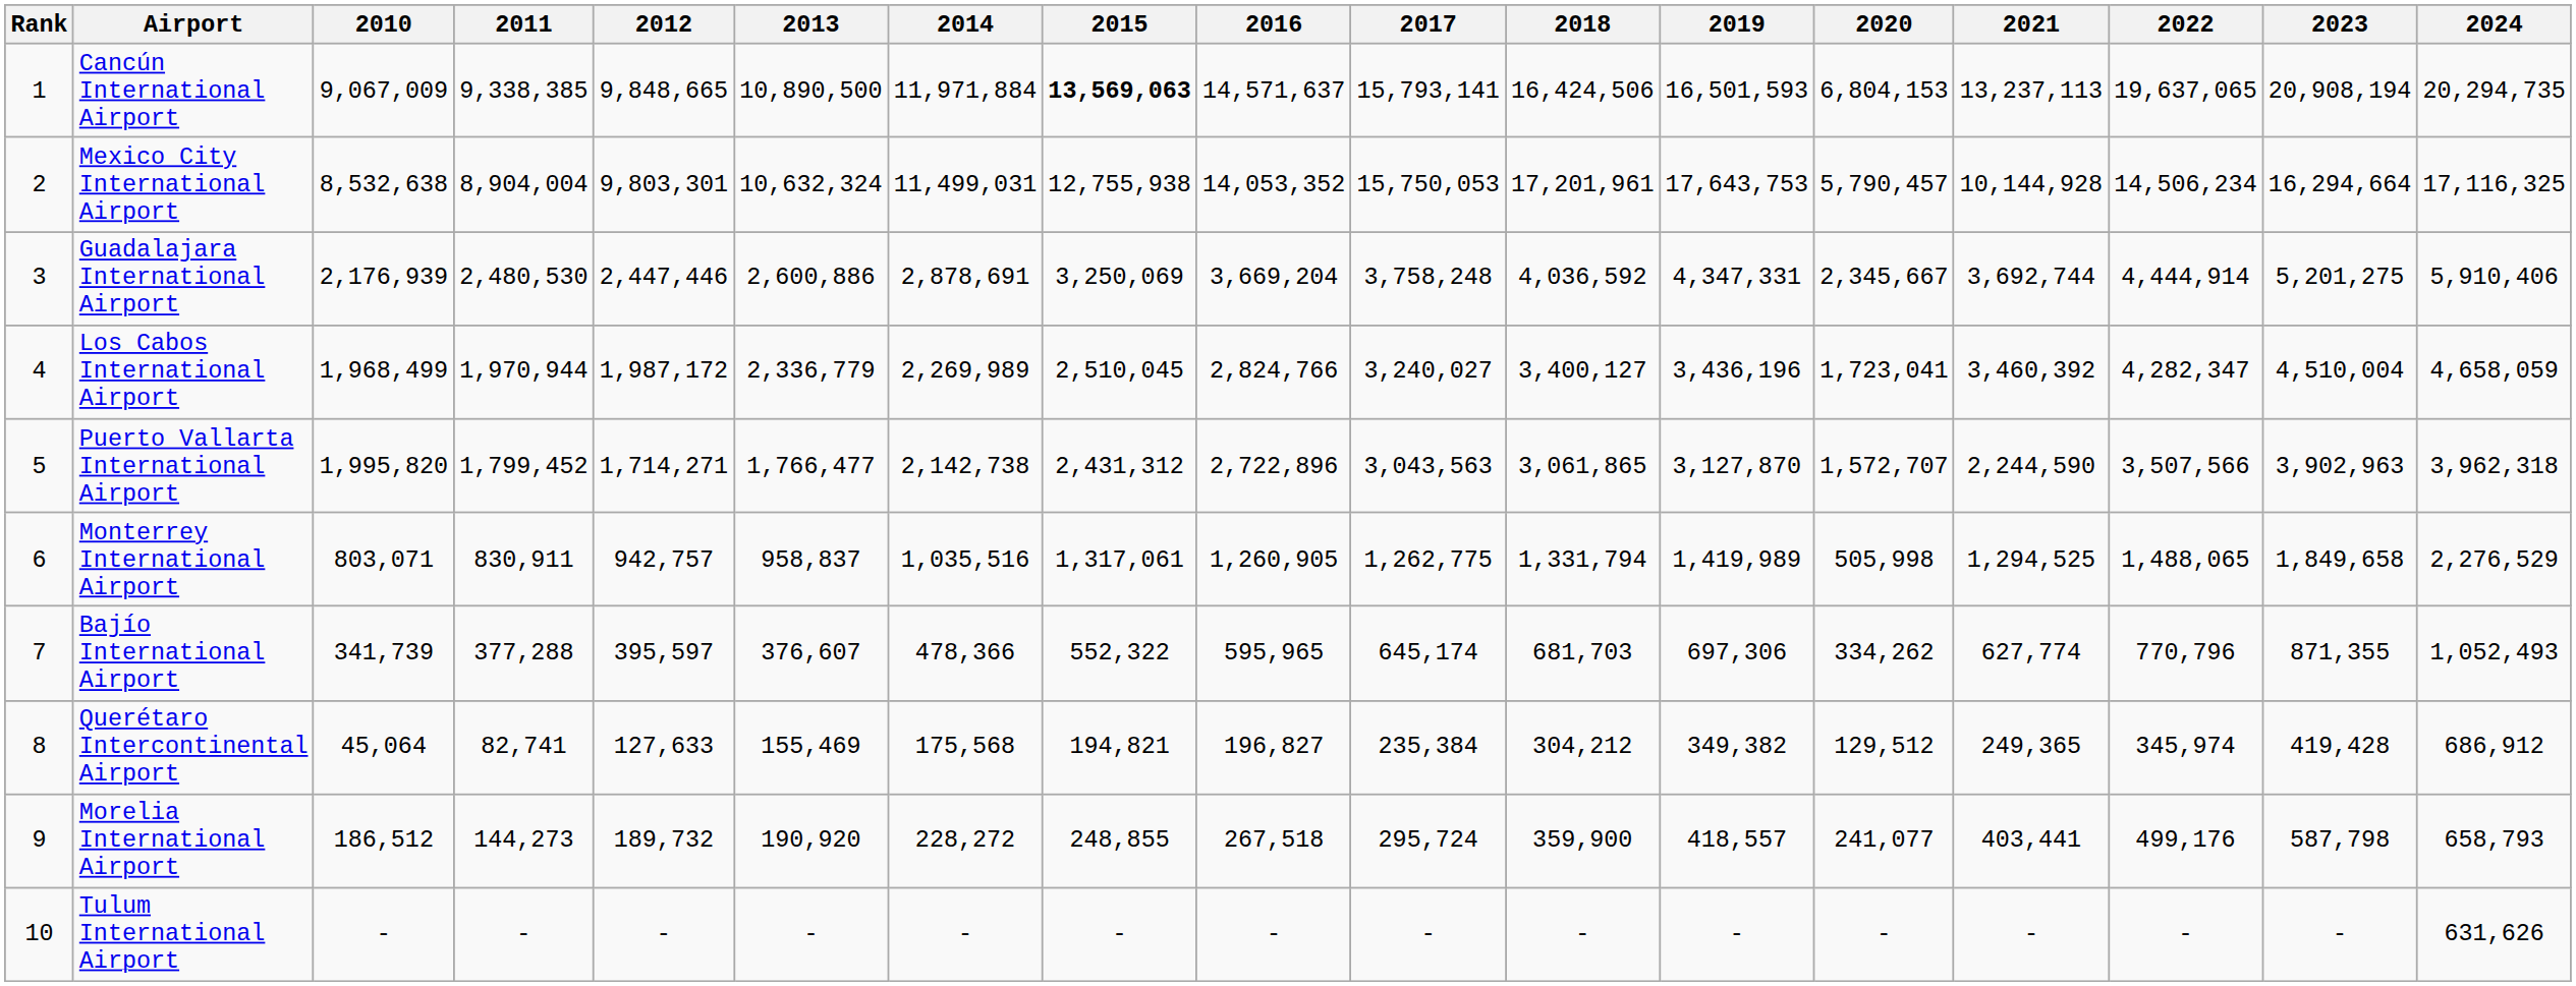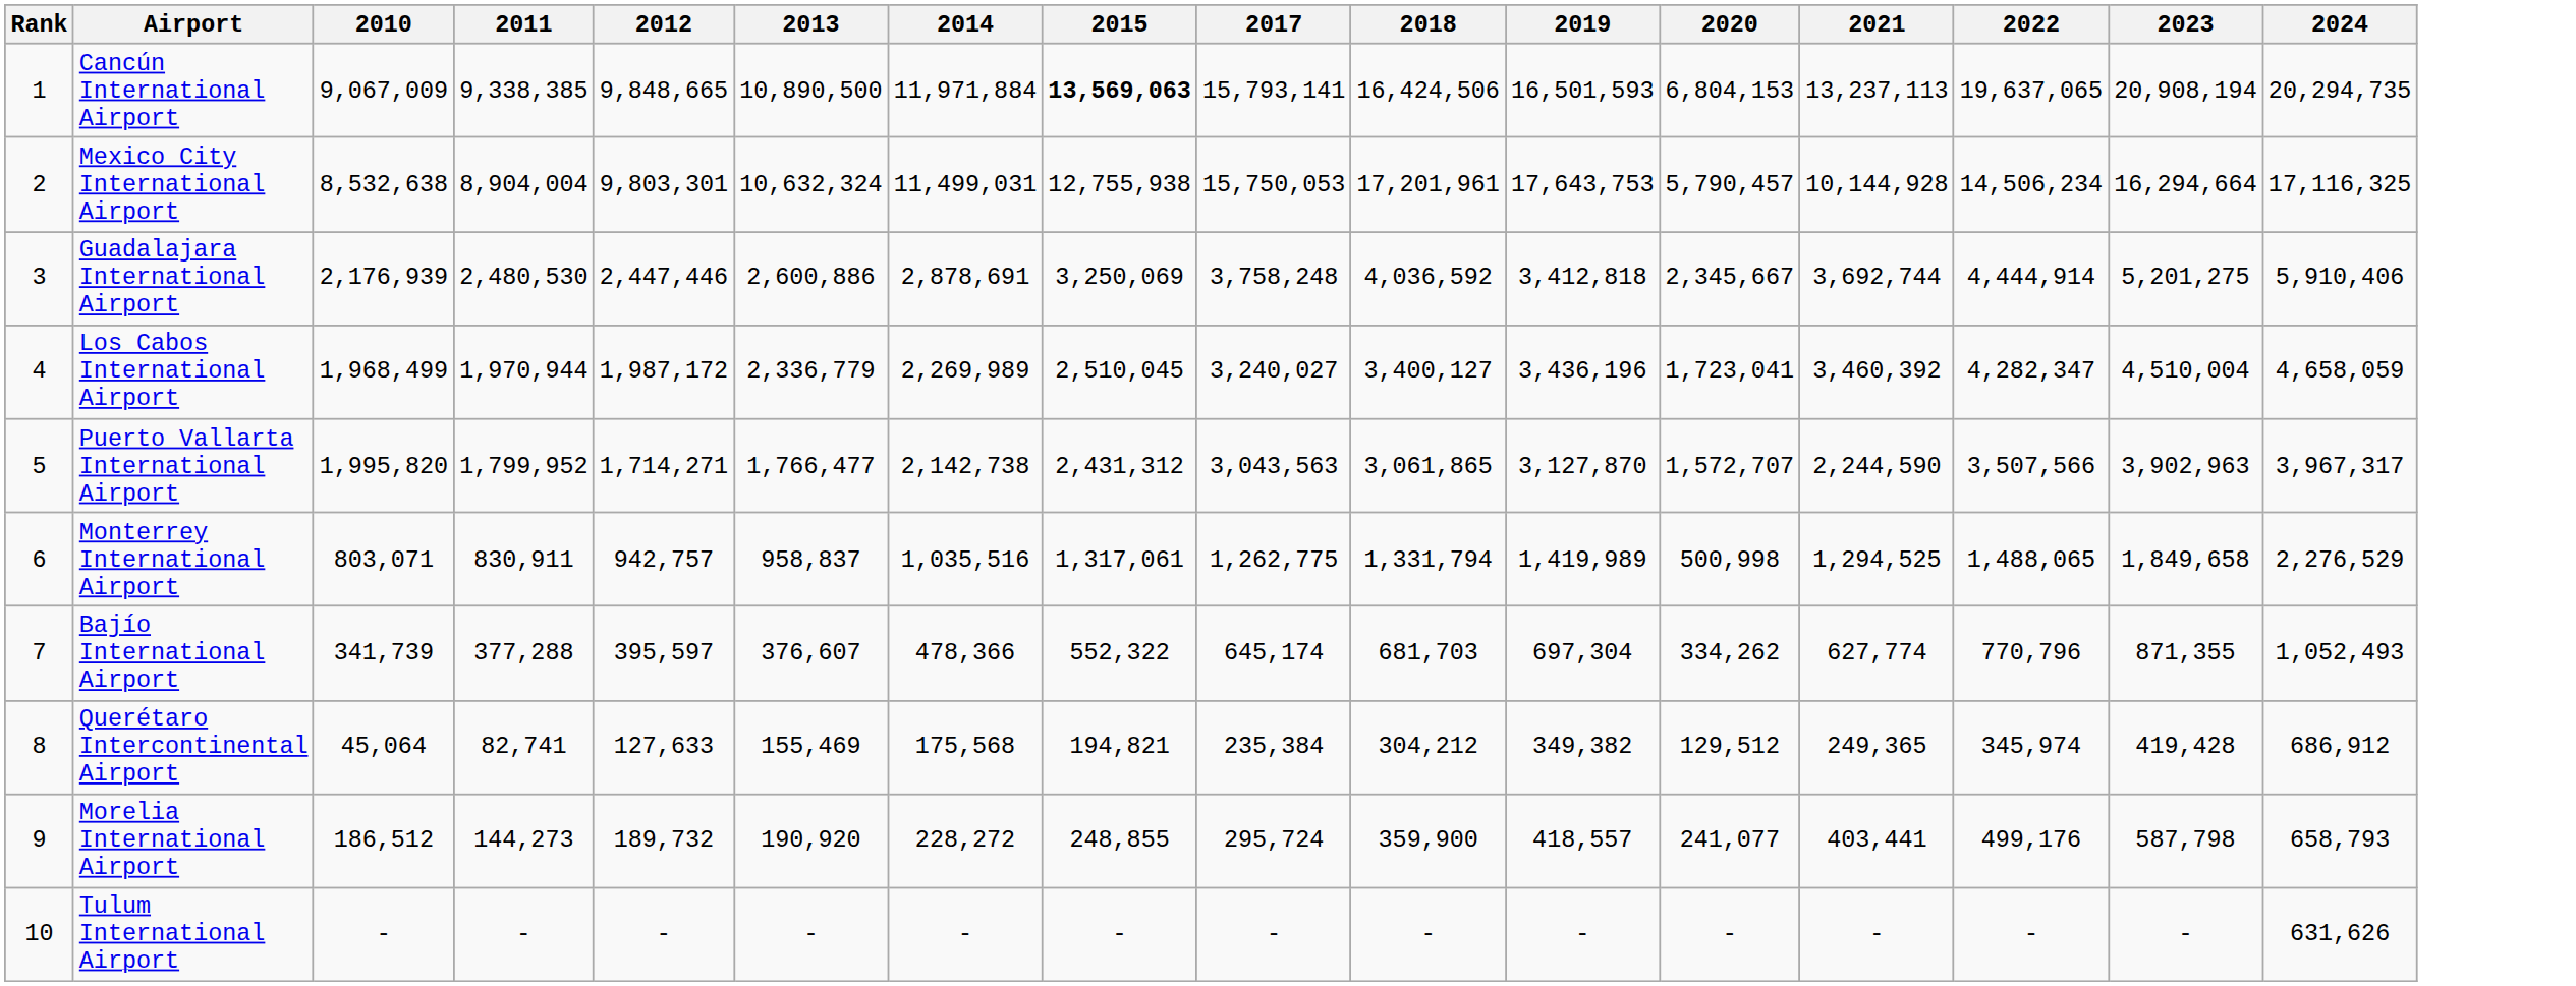- column: 2016 | 14,571,637 | 14,053,352 | 3,669,204 | 2,824,766 | 2,722,896 | 1,260,905 | 595,965 | 196,827 | 267,518 | -
Guadalajara International Airport | 2019: 4,347,331 -> 3,412,818
Puerto Vallarta International Airport | 2011: 1,799,452 -> 1,799,952
Puerto Vallarta International Airport | 2024: 3,962,318 -> 3,967,317
Monterrey International Airport | 2020: 505,998 -> 500,998
Bajío International Airport | 2019: 697,306 -> 697,304
